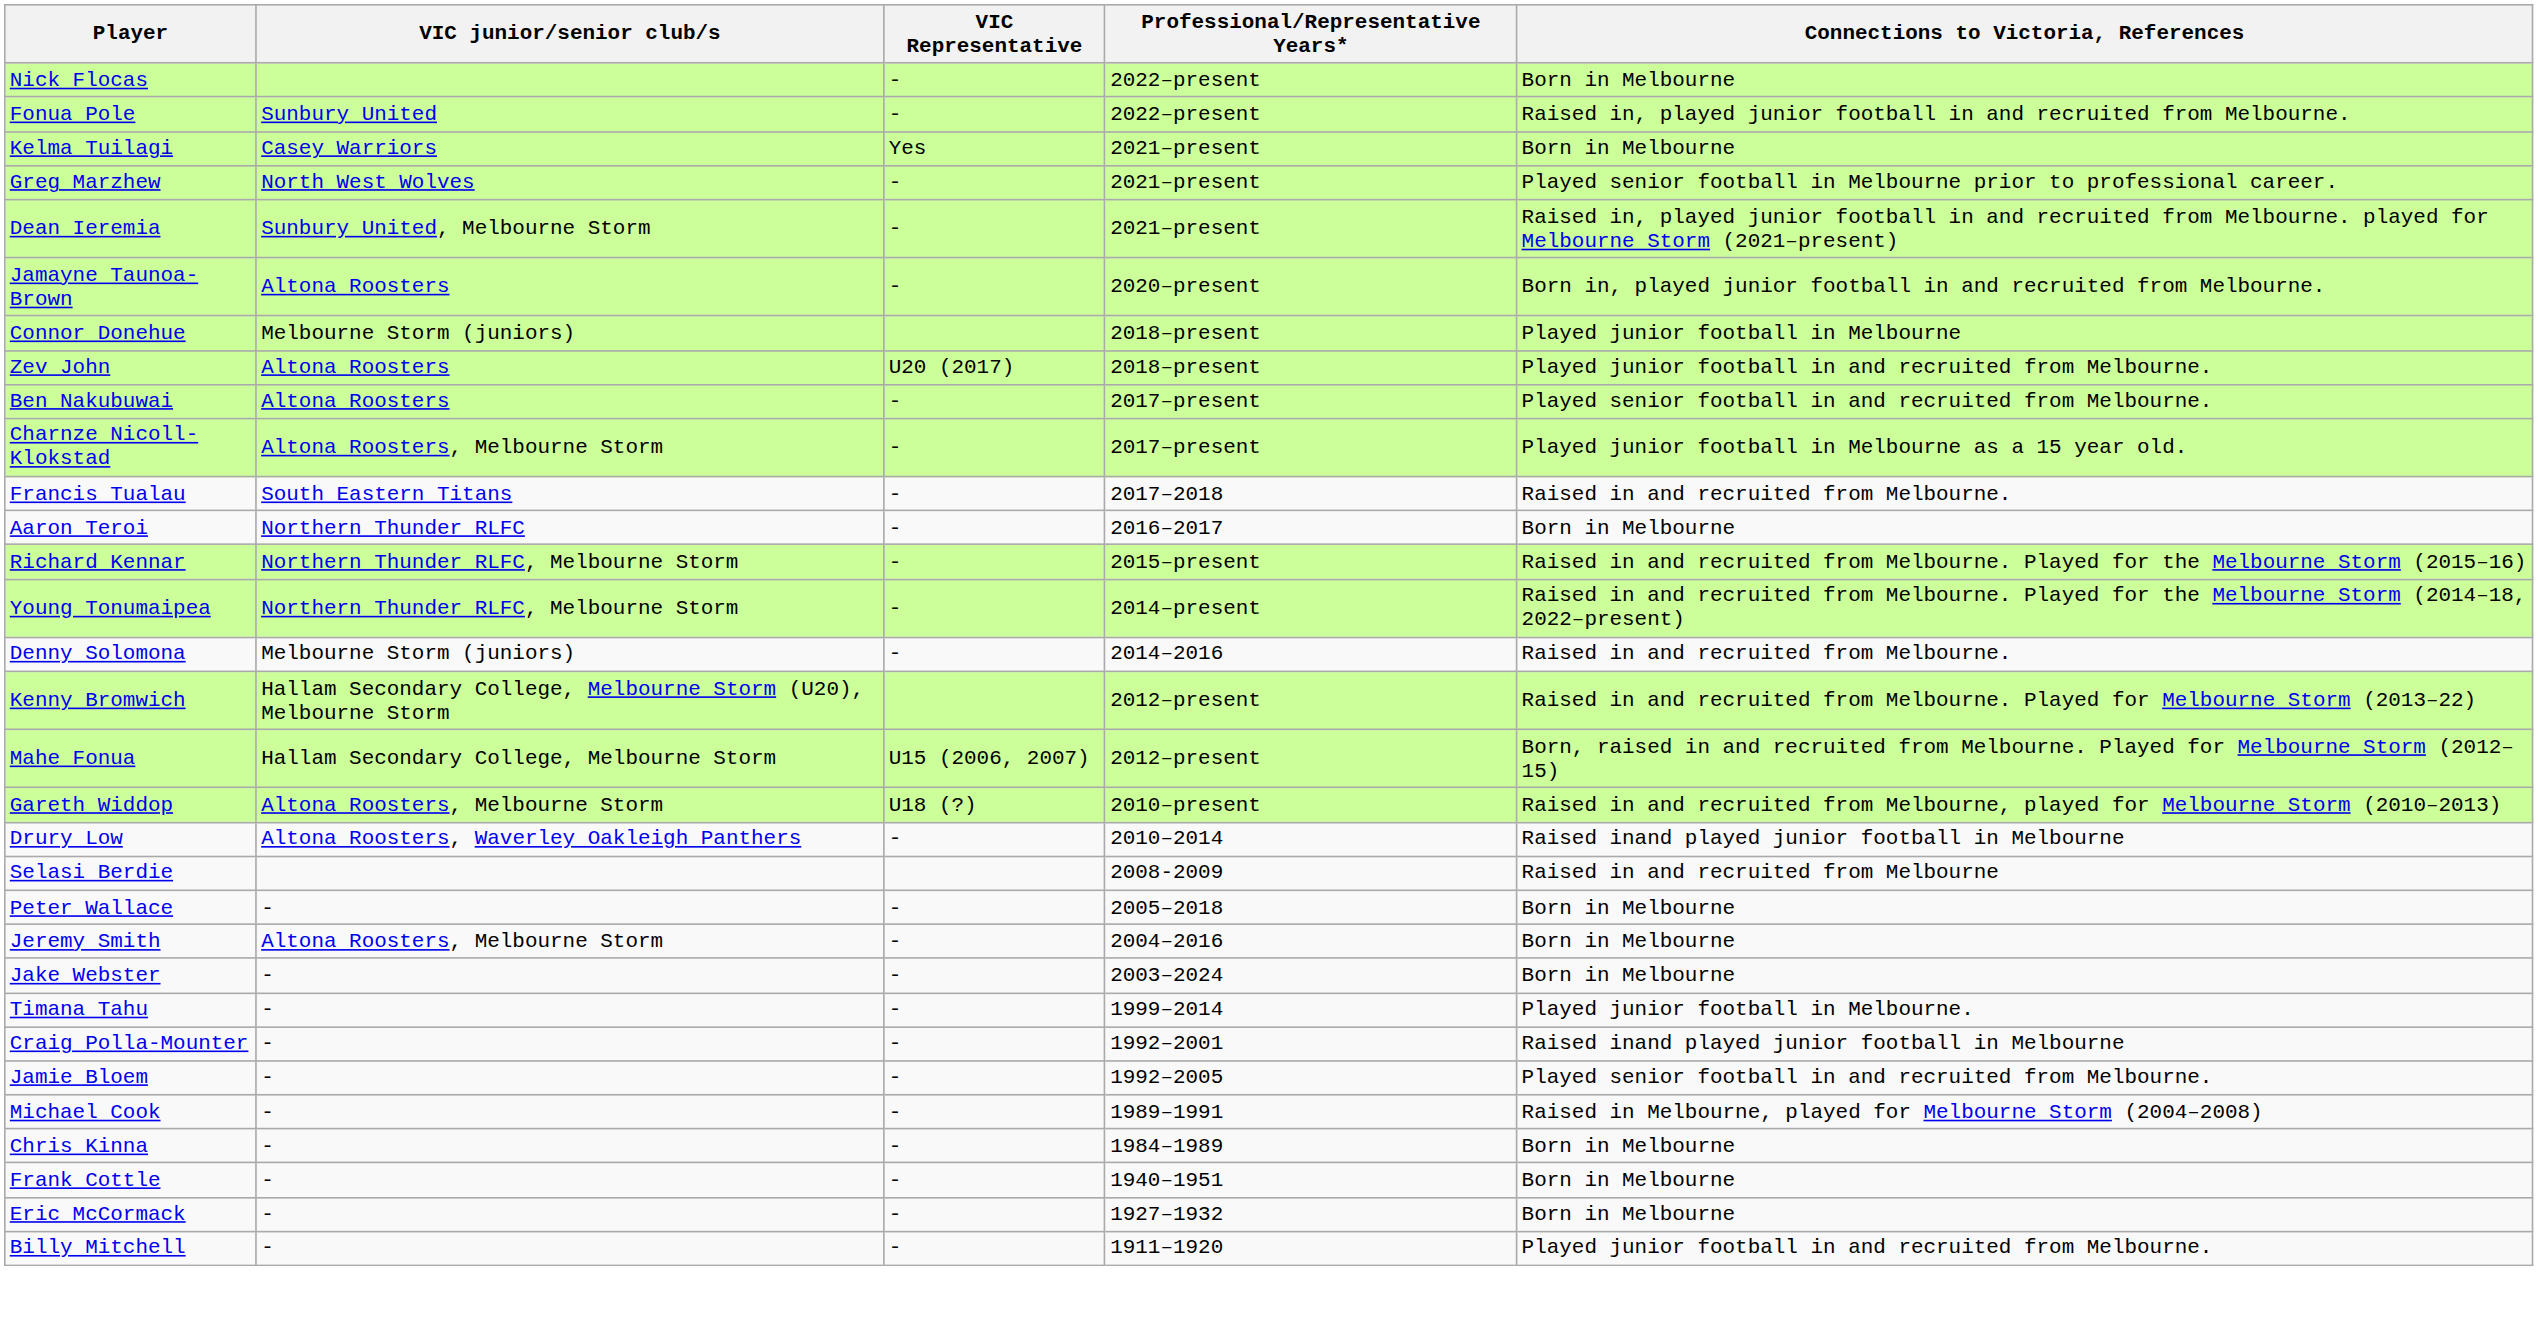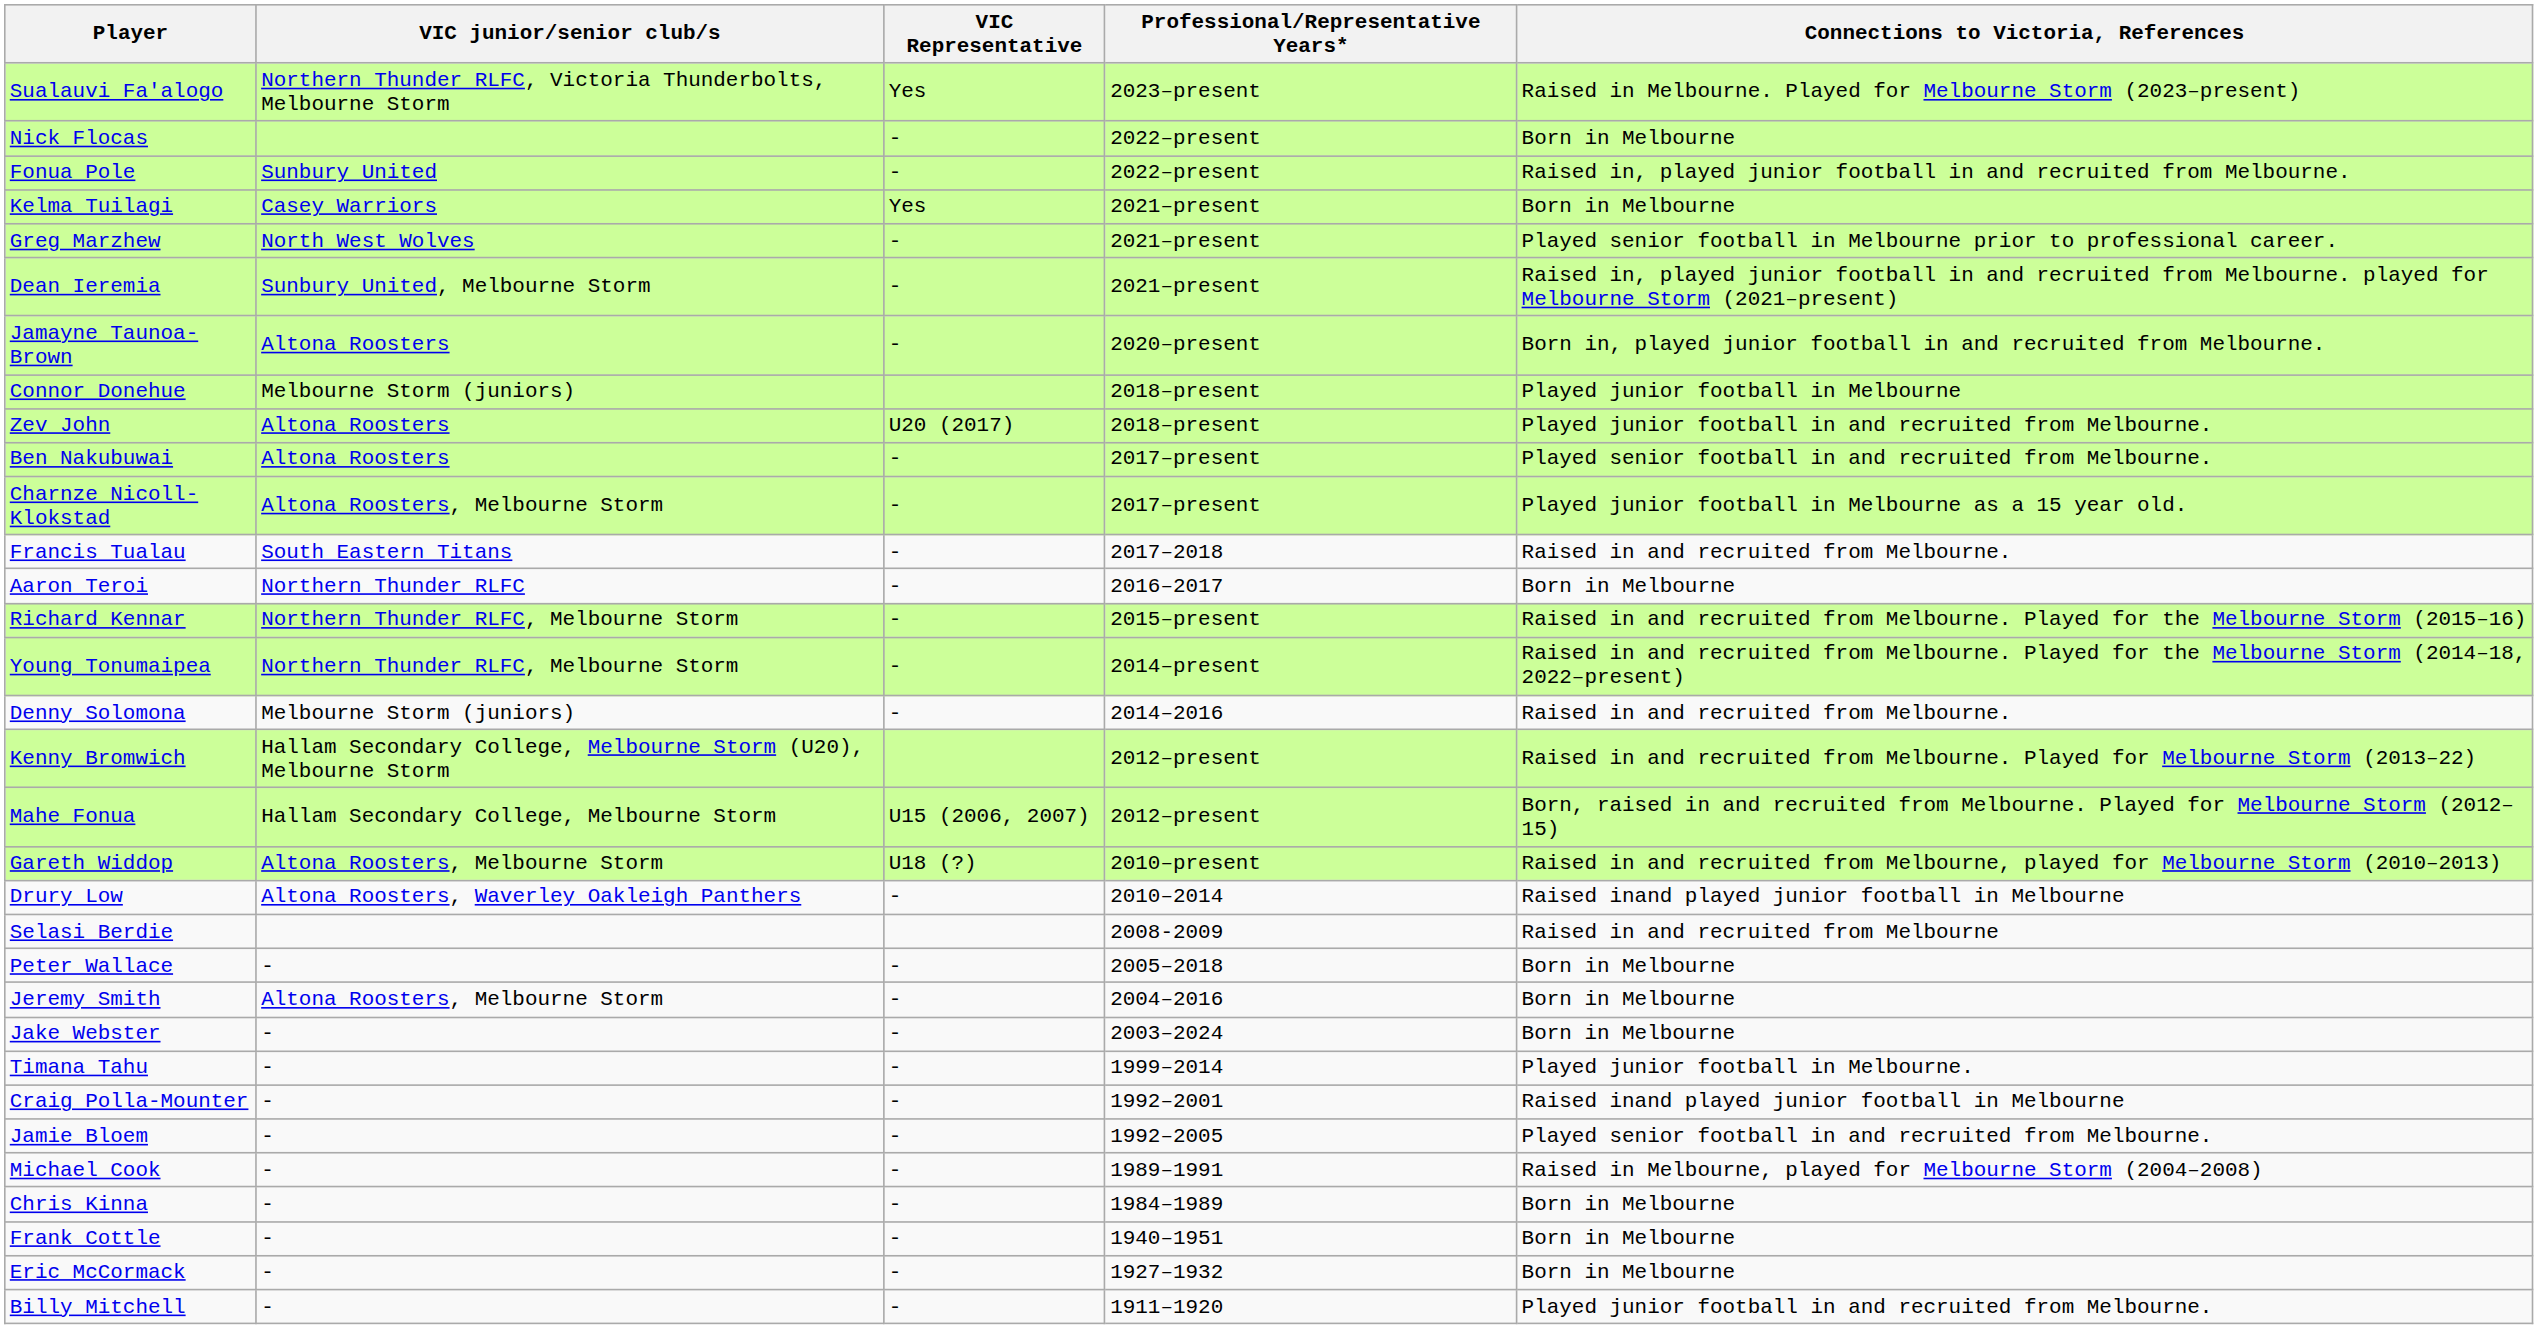+ row: Sualauvi Fa'alogo | Northern Thunder RLFC, Victoria Thunderbolts, Melbourne Storm | Yes | 2023–present | Raised in Melbourne. Played for Melbourne Storm (2023–present)
